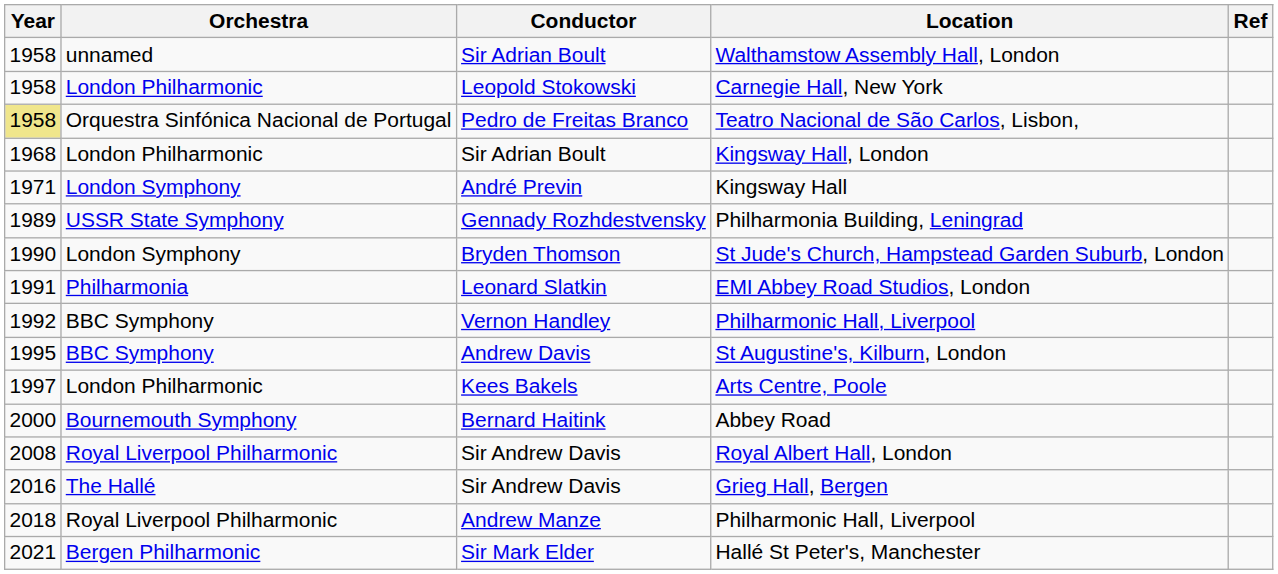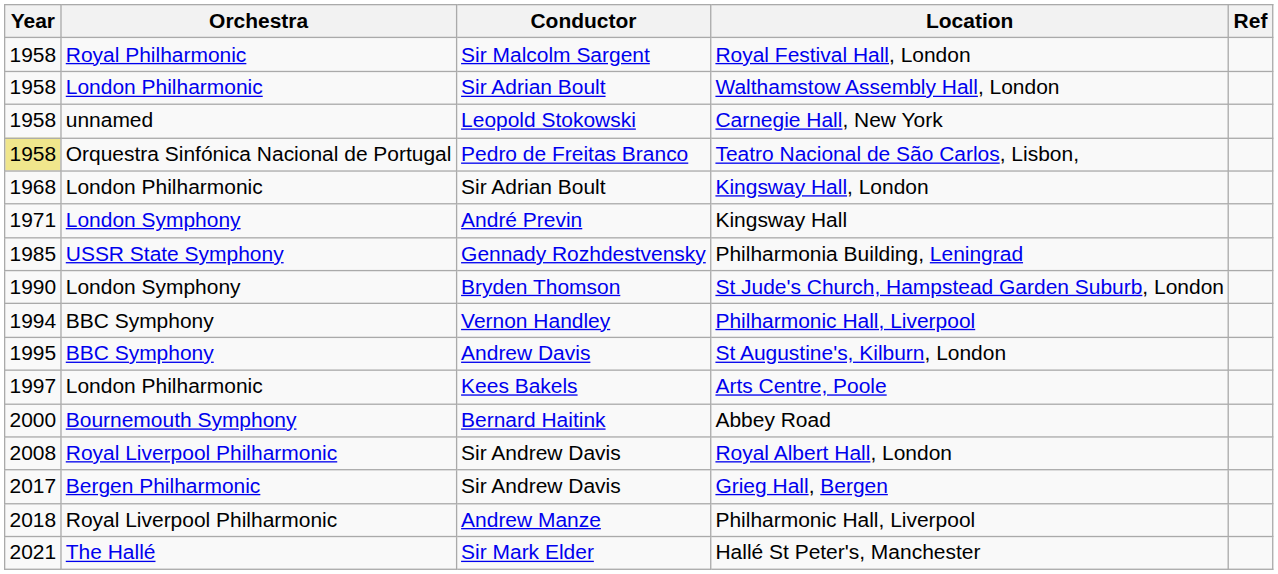+ row: 1958 | Royal Philharmonic | Sir Malcolm Sargent | Royal Festival Hall, London
Walthamstow Assembly Hall, London | Orchestra: unnamed -> London Philharmonic
Carnegie Hall, New York | Orchestra: London Philharmonic -> unnamed
Philharmonia Building, Leningrad | Year: 1989 -> 1985
- row: 1991 | Philharmonia | Leonard Slatkin | EMI Abbey Road Studios, London
Vernon Handley / Philharmonic Hall, Liverpool | Year: 1992 -> 1994
Grieg Hall, Bergen | Year: 2016 -> 2017
Grieg Hall, Bergen | Orchestra: The Hallé -> Bergen Philharmonic
Hallé St Peter's, Manchester | Orchestra: Bergen Philharmonic -> The Hallé
